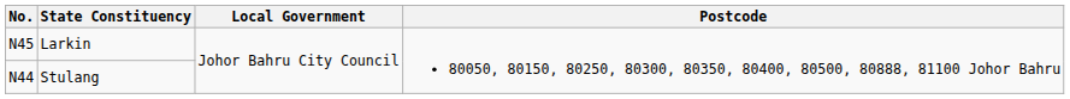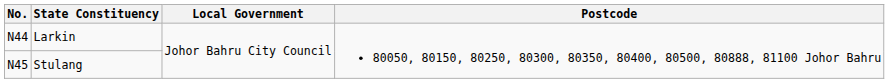Larkin | No.: N45 -> N44
Stulang | No.: N44 -> N45
